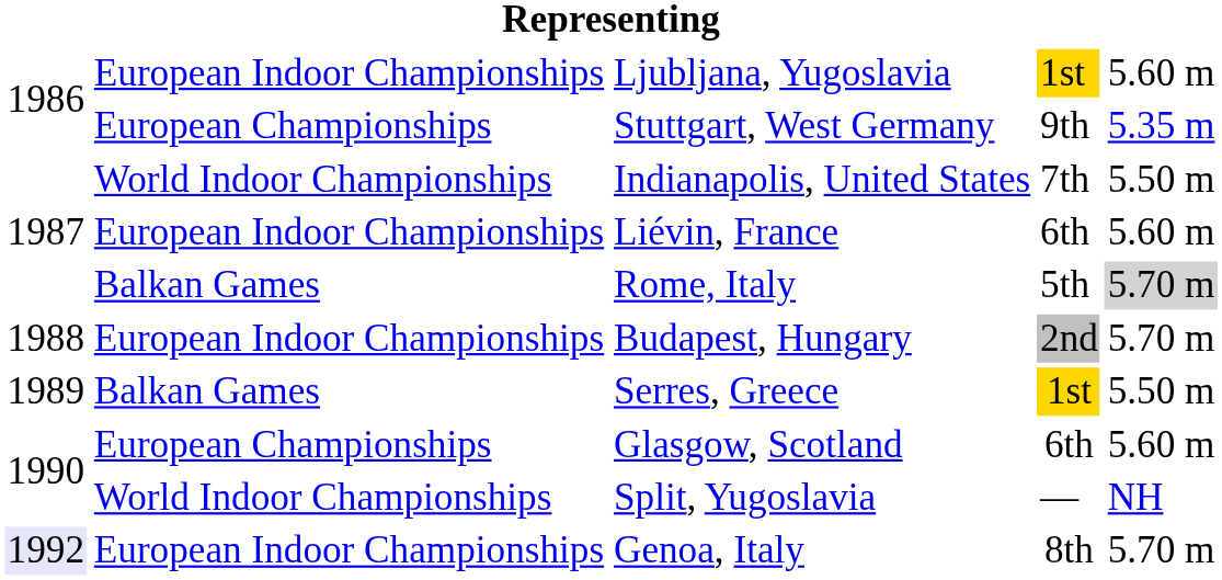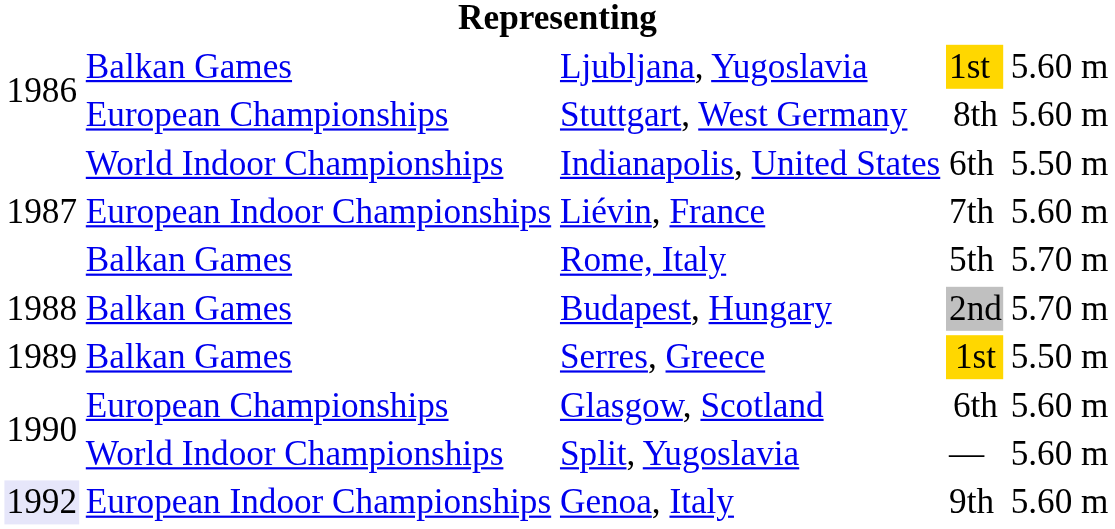Ljubljana, Yugoslavia | column 2: European Indoor Championships -> Balkan Games
Stuttgart, West Germany | column 4: 9th -> 8th
Stuttgart, West Germany | column 5: 5.35 m -> 5.60 m
Indianapolis, United States | column 4: 7th -> 6th
Liévin, France | column 4: 6th -> 7th
Rome, Italy | column 5: lightgrey background -> no background
Budapest, Hungary | column 2: European Indoor Championships -> Balkan Games
Split, Yugoslavia | column 5: NH -> 5.60 m
Genoa, Italy | column 4: 8th -> 9th
Genoa, Italy | column 5: 5.70 m -> 5.60 m
